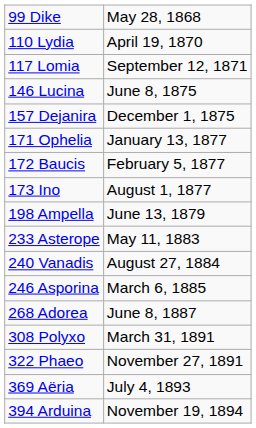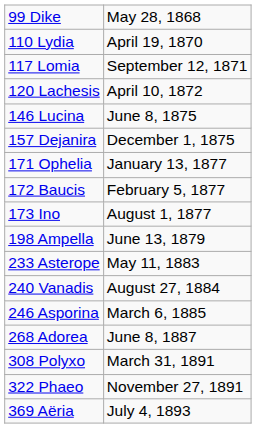+ row: 120 Lachesis | April 10, 1872
- row: 394 Arduina | November 19, 1894
